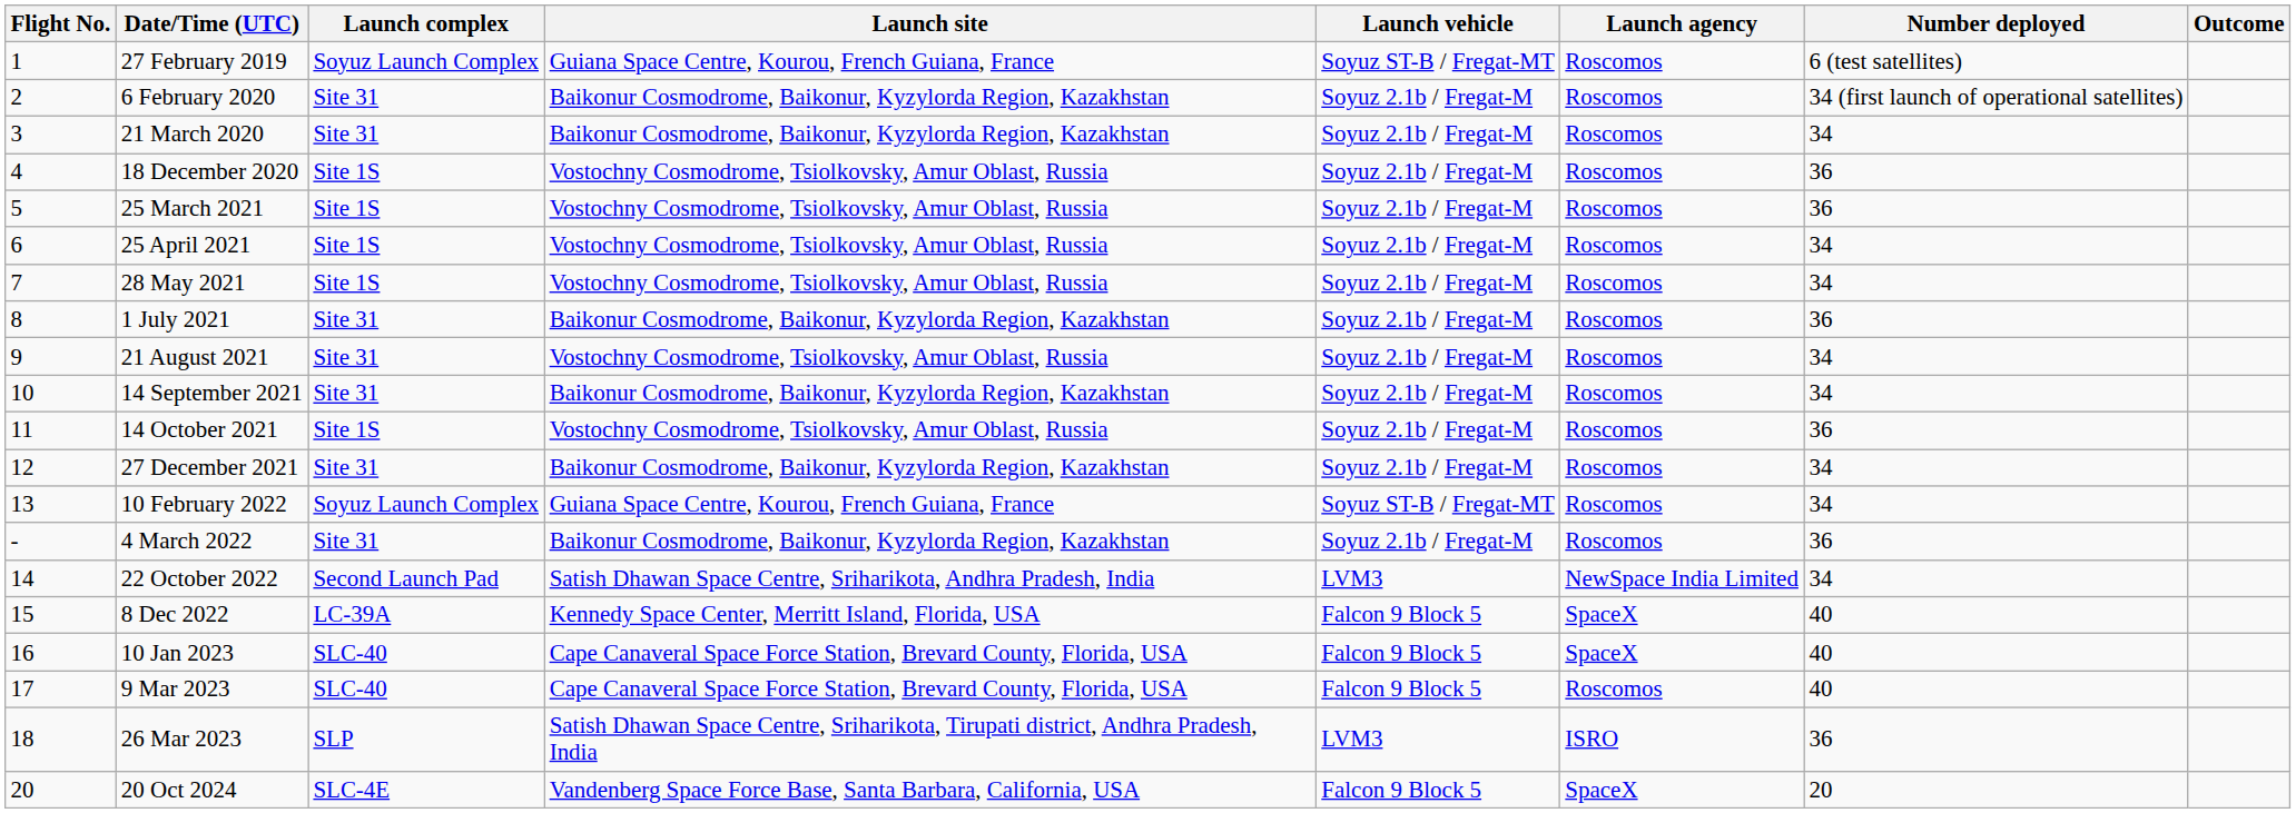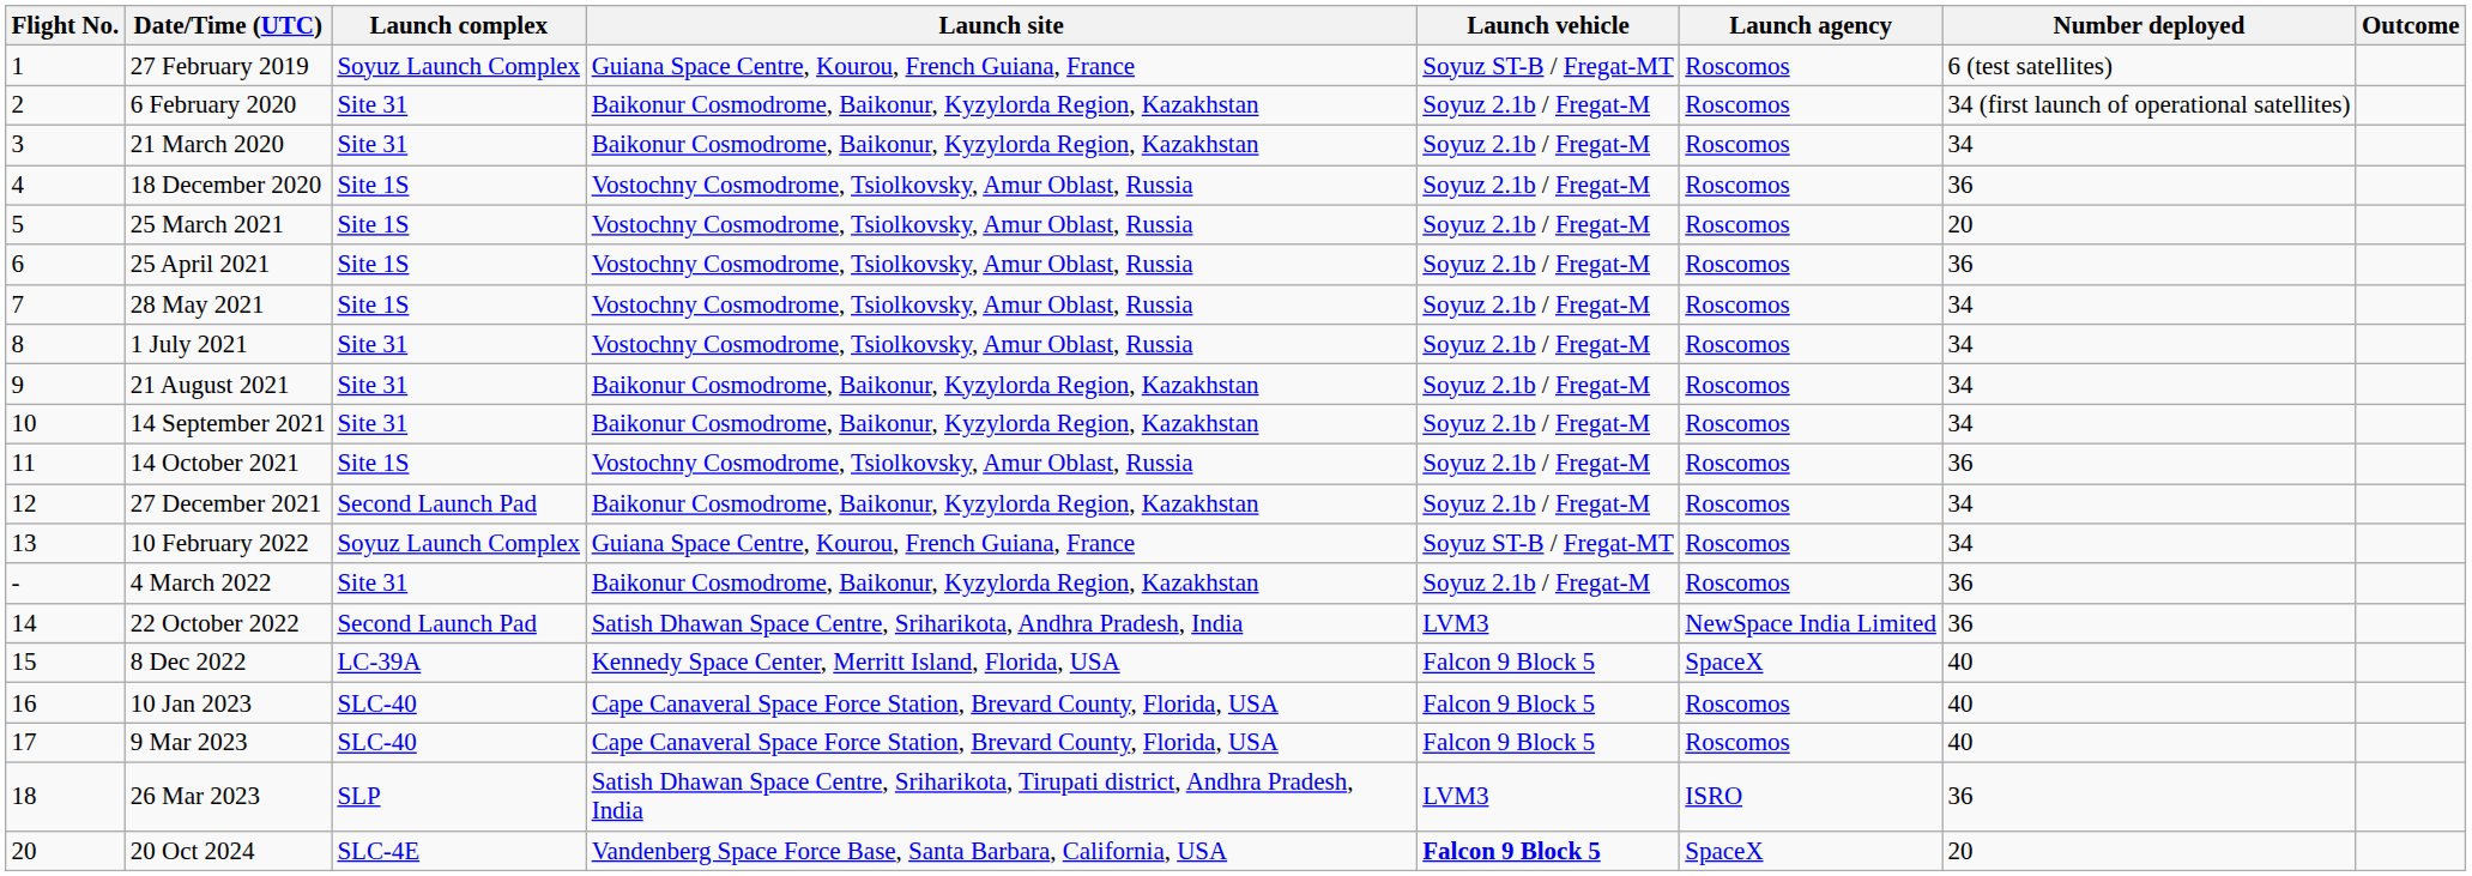25 March 2021 | Number deployed: 36 -> 20
25 April 2021 | Number deployed: 34 -> 36
1 July 2021 | Launch site: Baikonur Cosmodrome, Baikonur, Kyzylorda Region, Kazakhstan -> Vostochny Cosmodrome, Tsiolkovsky, Amur Oblast, Russia
1 July 2021 | Number deployed: 36 -> 34
21 August 2021 | Launch site: Vostochny Cosmodrome, Tsiolkovsky, Amur Oblast, Russia -> Baikonur Cosmodrome, Baikonur, Kyzylorda Region, Kazakhstan
27 December 2021 | Launch complex: Site 31 -> Second Launch Pad
22 October 2022 | Number deployed: 34 -> 36
10 Jan 2023 | Launch agency: SpaceX -> Roscomos
20 Oct 2024 | Launch vehicle: normal -> bold
